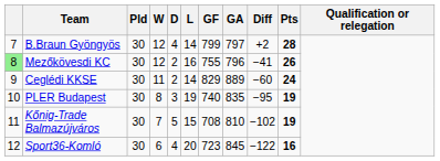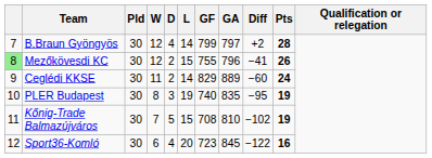Mezőkövesdi KC | L: 16 -> 15
